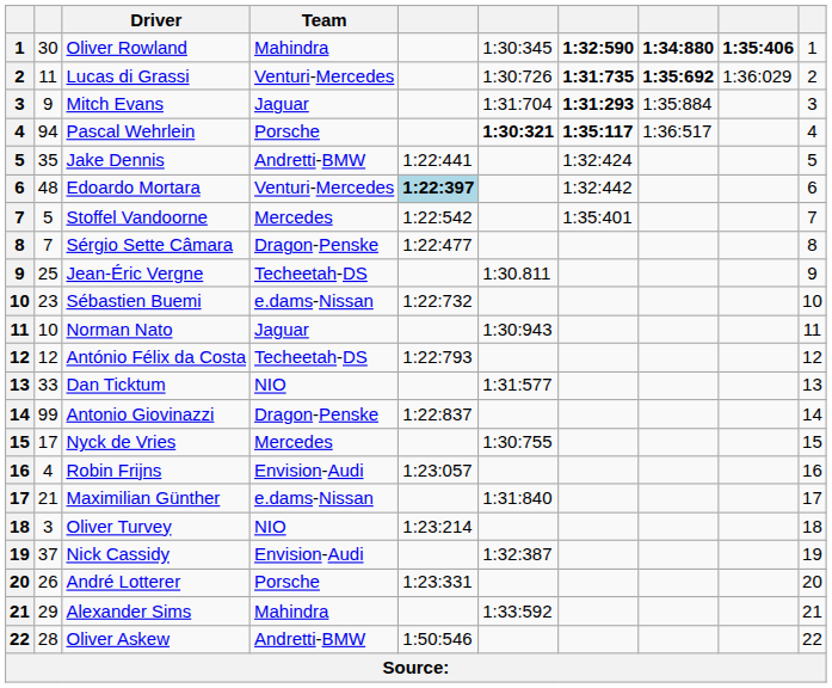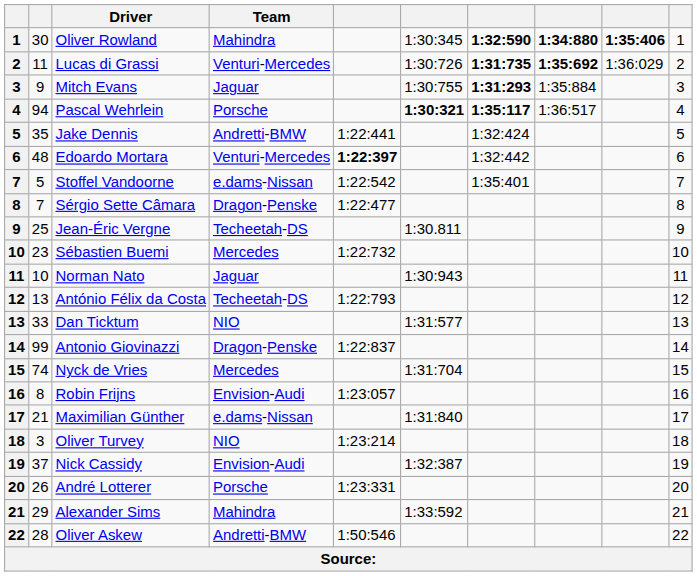Mitch Evans | column 6: 1:31:704 -> 1:30:755
Edoardo Mortara | column 5: lightblue background -> no background
Stoffel Vandoorne | Team: Mercedes -> e.dams-Nissan
Sébastien Buemi | Team: e.dams-Nissan -> Mercedes
António Félix da Costa | column 2: 12 -> 13
Nyck de Vries | column 2: 17 -> 74
Nyck de Vries | column 6: 1:30:755 -> 1:31:704
Robin Frijns | column 2: 4 -> 8
